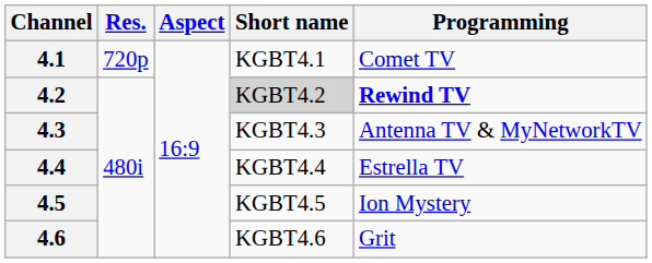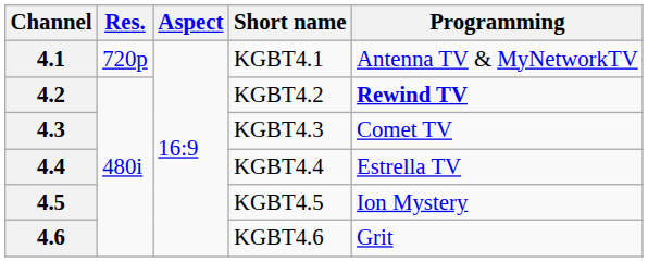4.1 | Programming: Comet TV -> Antenna TV & MyNetworkTV
4.2 | Short name: lightgrey background -> no background
4.3 | Programming: Antenna TV & MyNetworkTV -> Comet TV
